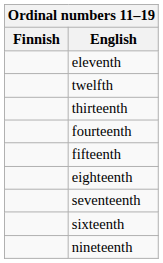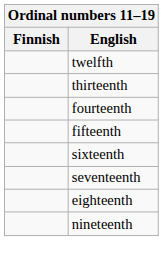- row: eleventh
rows swapped: sixteenth <-> eighteenth
